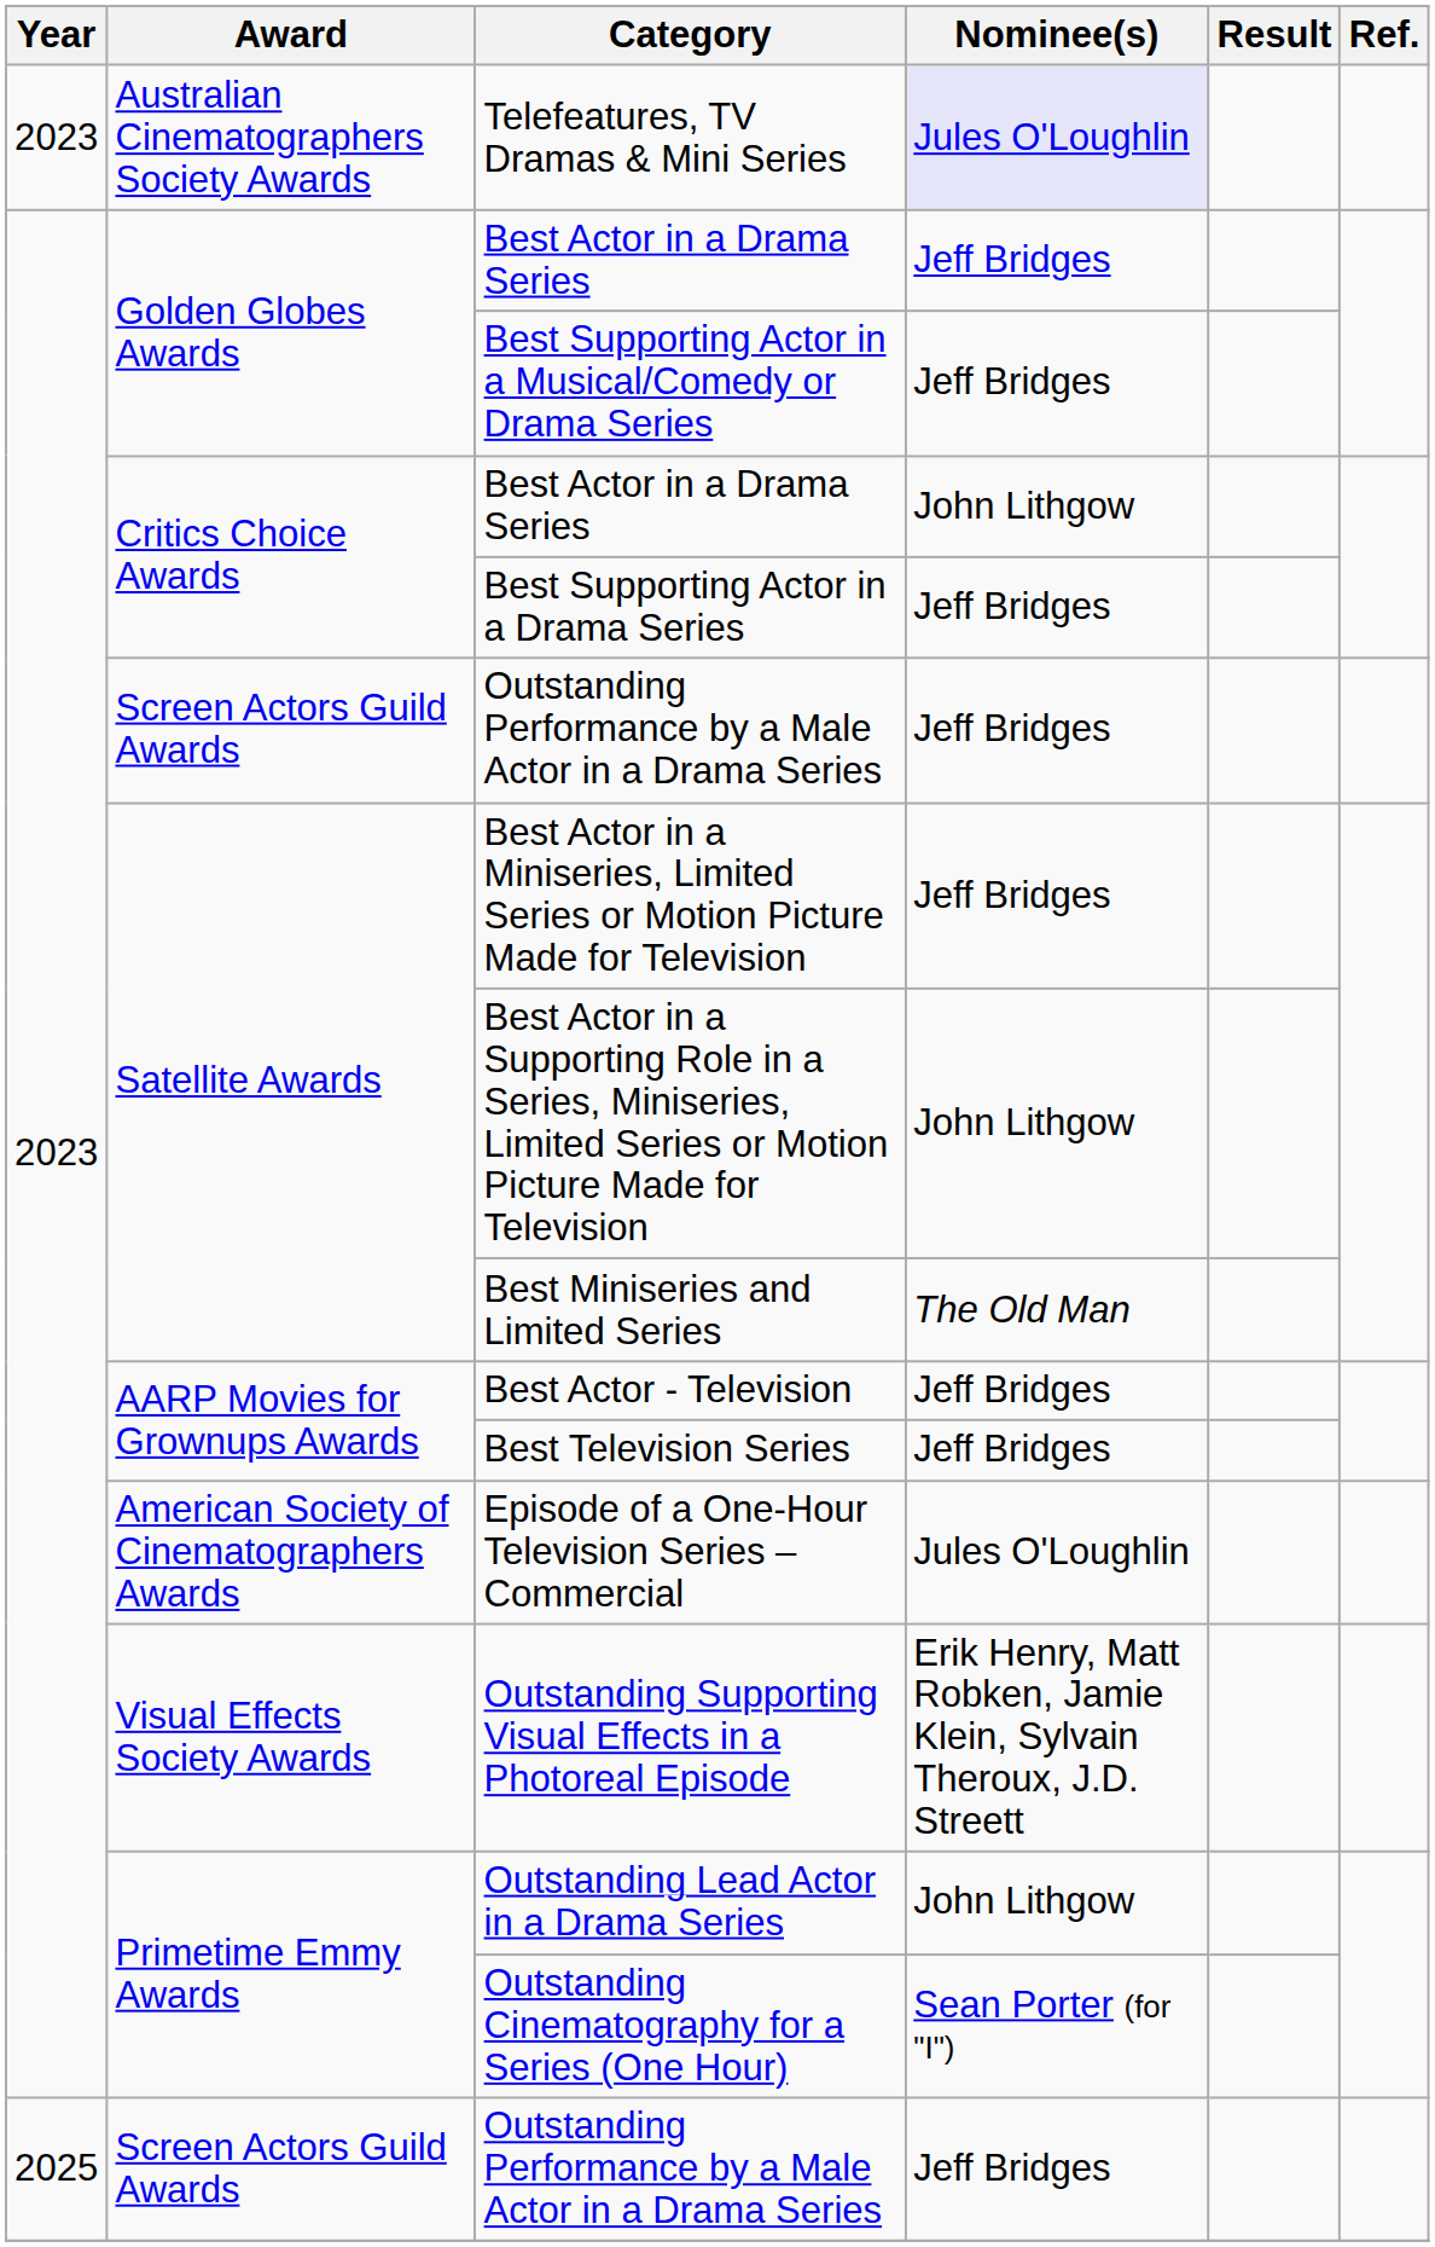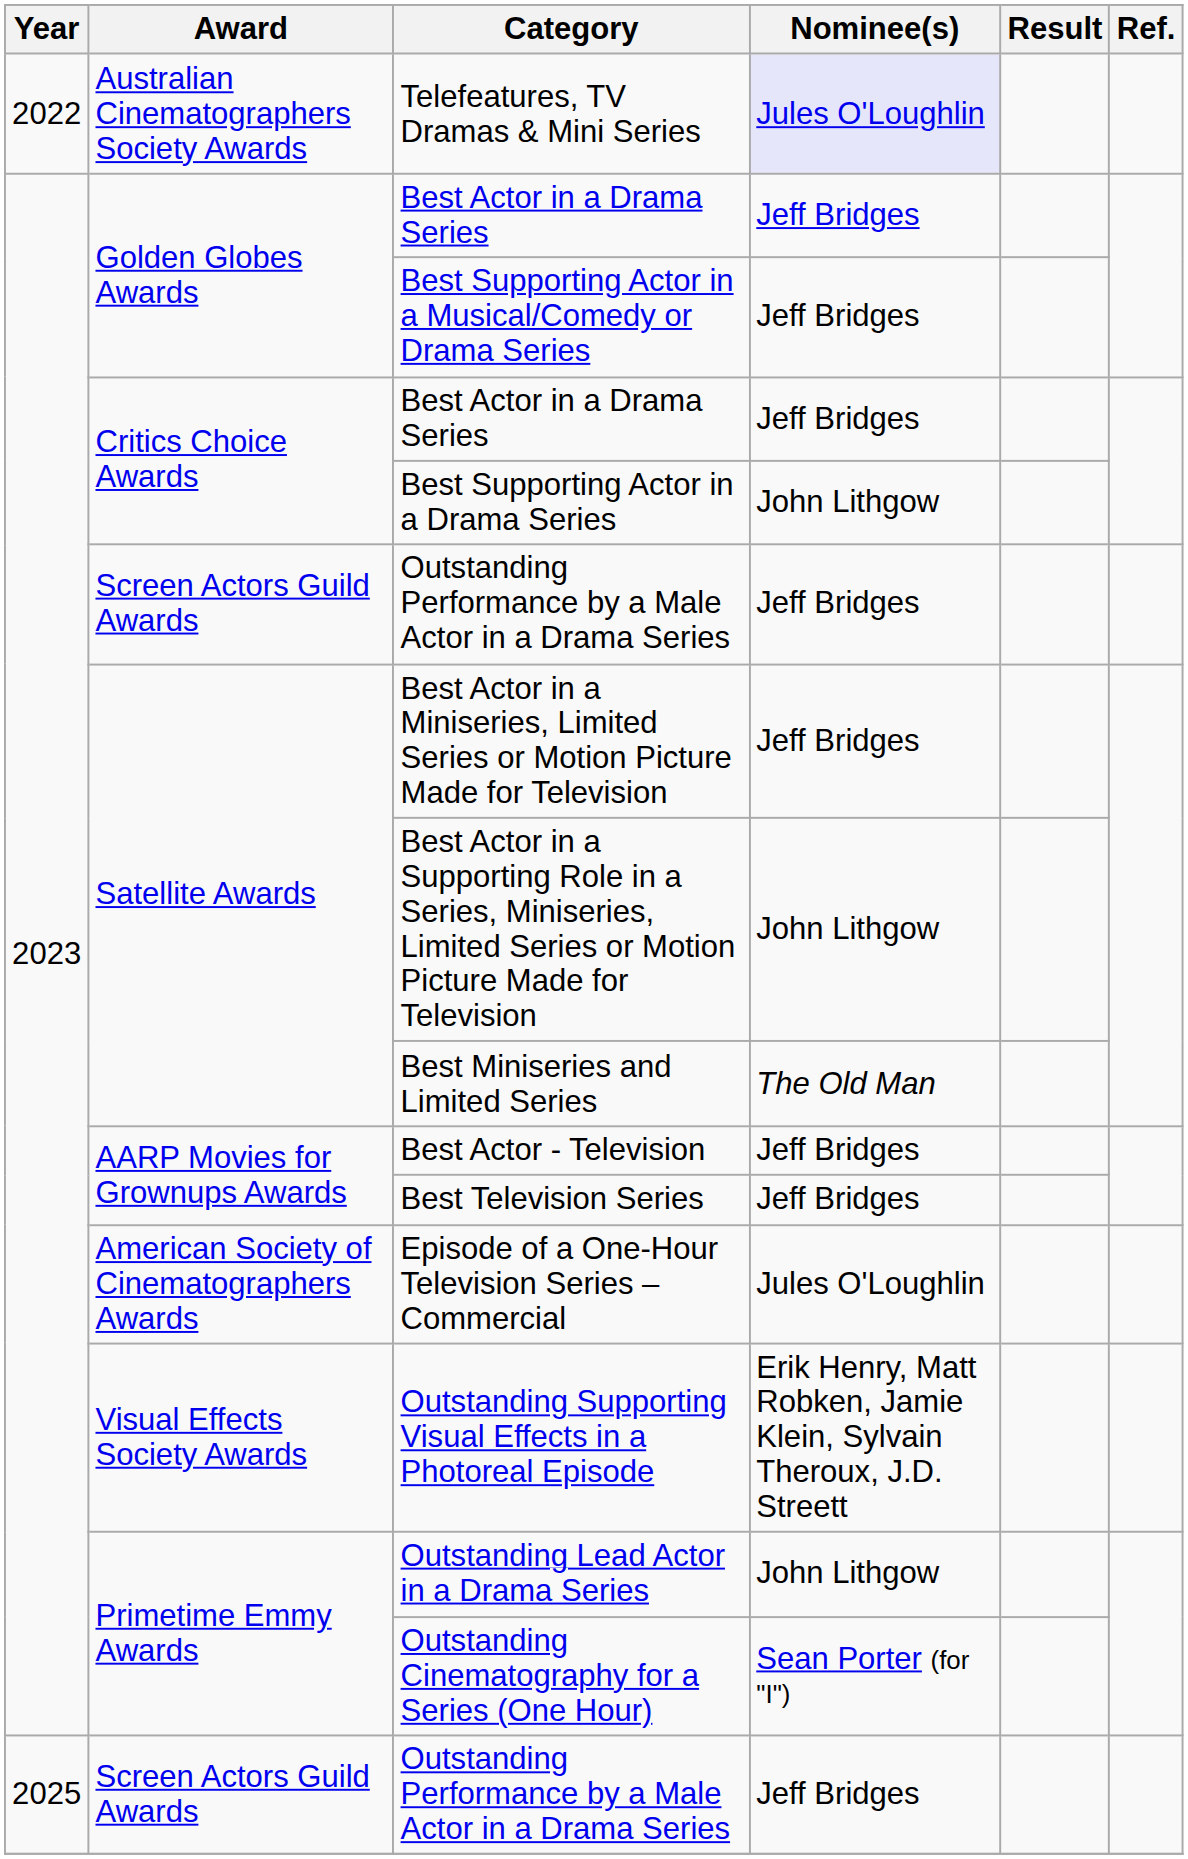Telefeatures, TV Dramas & Mini Series | Year: 2023 -> 2022
Critics Choice Awards / Best Actor in a Drama Series | Nominee(s): John Lithgow -> Jeff Bridges
Best Supporting Actor in a Drama Series | Nominee(s): Jeff Bridges -> John Lithgow
